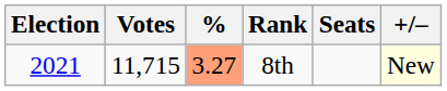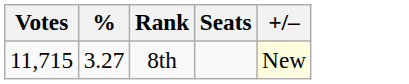- column: Election | 2021
8th | %: lightsalmon background -> no background
